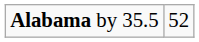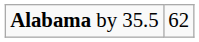Alabama by 35.5 | column 2: 52 -> 62
